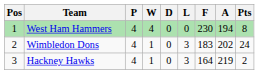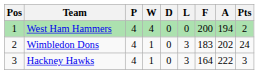West Ham Hammers | F: 230 -> 200
West Ham Hammers | Pts: 8 -> 2
Hackney Hawks | A: 219 -> 222
Hackney Hawks | Pts: 2 -> 3
